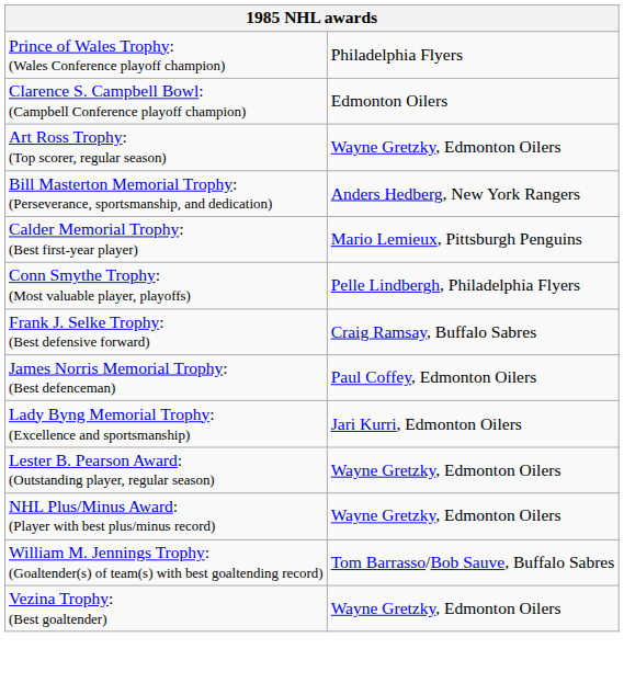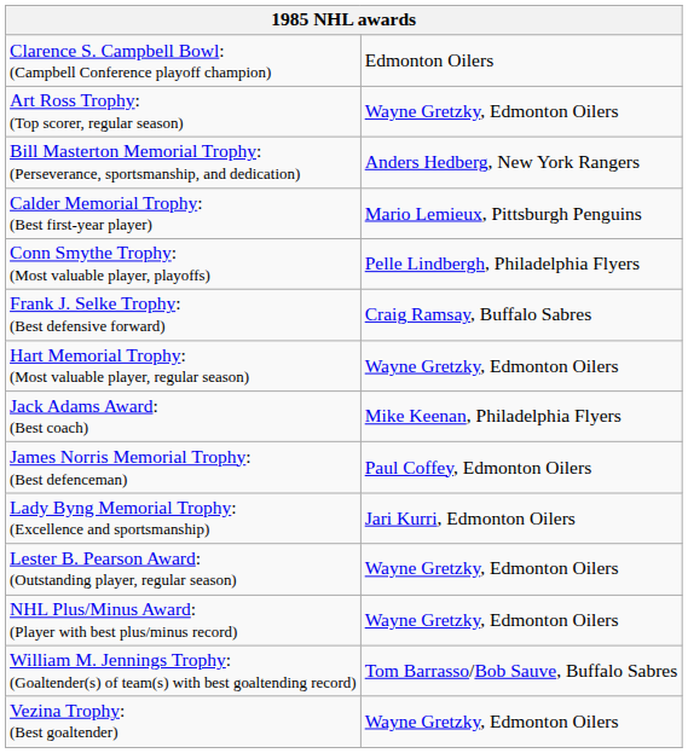- row: Prince of Wales Trophy: (Wales Conference playoff champion) | Philadelphia Flyers
+ row: Hart Memorial Trophy: (Most valuable player, regular season) | Wayne Gretzky, Edmonton Oilers
+ row: Jack Adams Award: (Best coach) | Mike Keenan, Philadelphia Flyers
